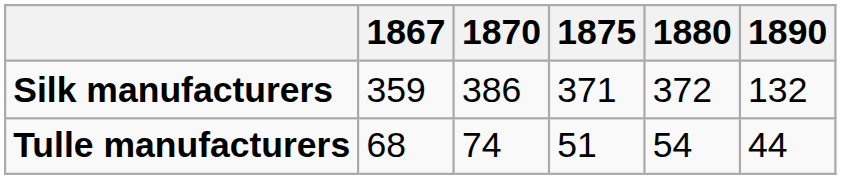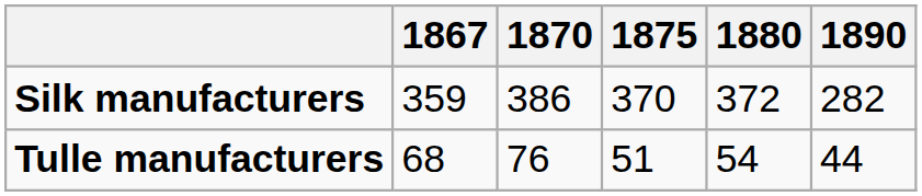Silk manufacturers | 1875: 371 -> 370
Silk manufacturers | 1890: 132 -> 282
Tulle manufacturers | 1870: 74 -> 76
